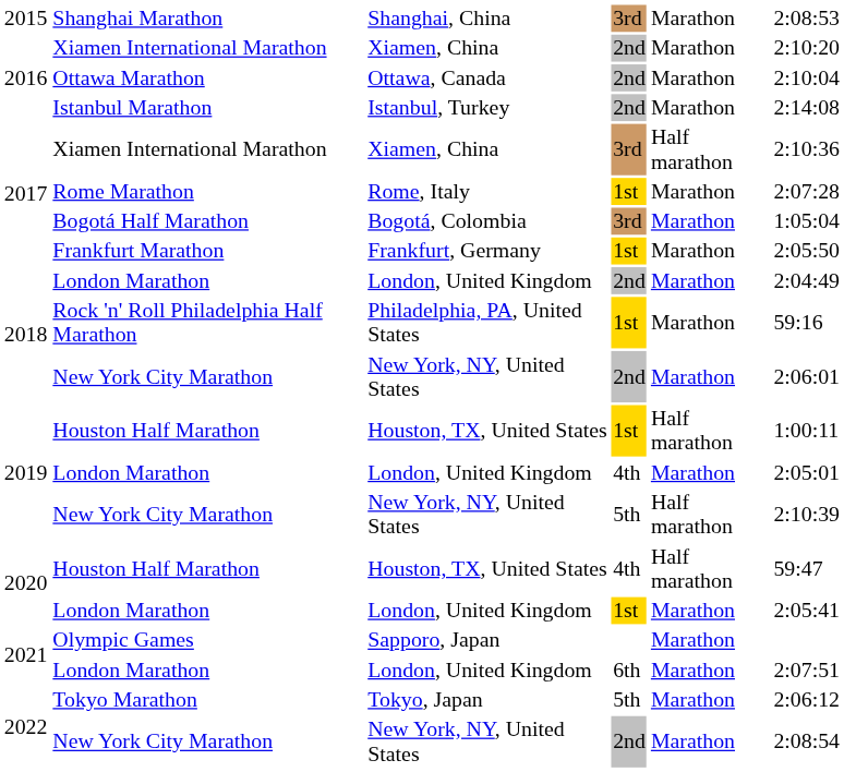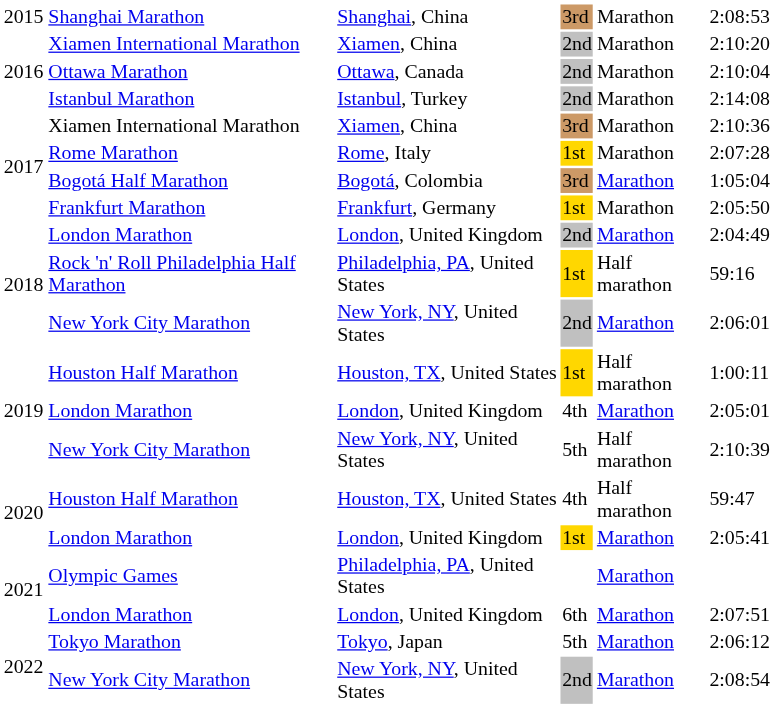2017 / Xiamen International Marathon | column 5: Half marathon -> Marathon
Rock 'n' Roll Philadelphia Half Marathon | column 5: Marathon -> Half marathon
Olympic Games | column 3: Sapporo, Japan -> Philadelphia, PA, United States
